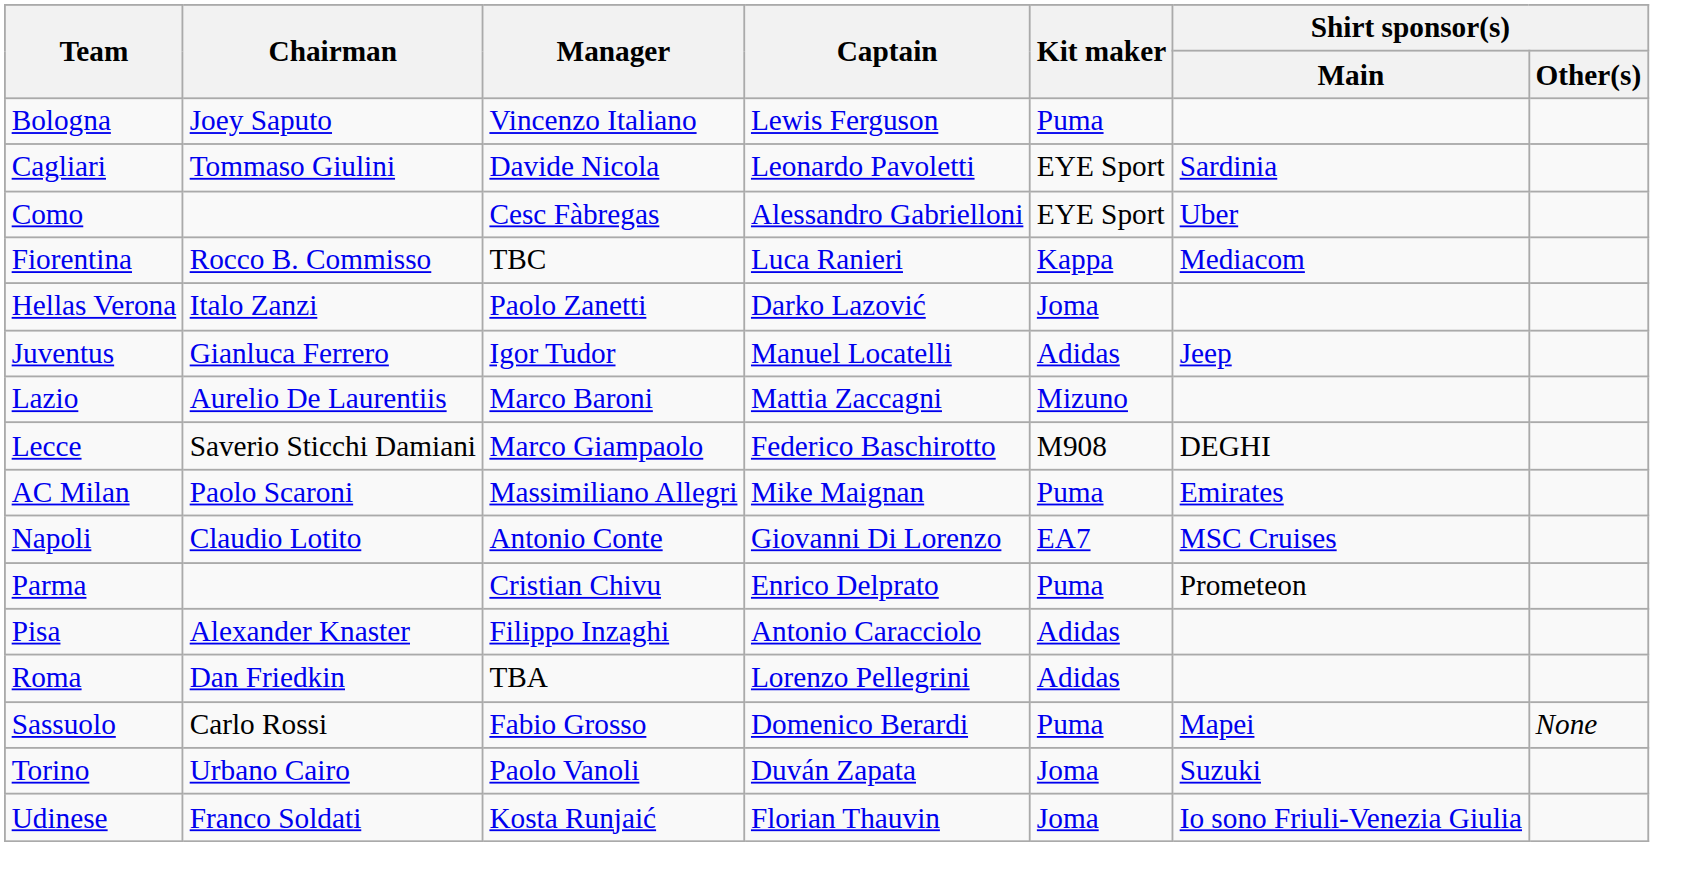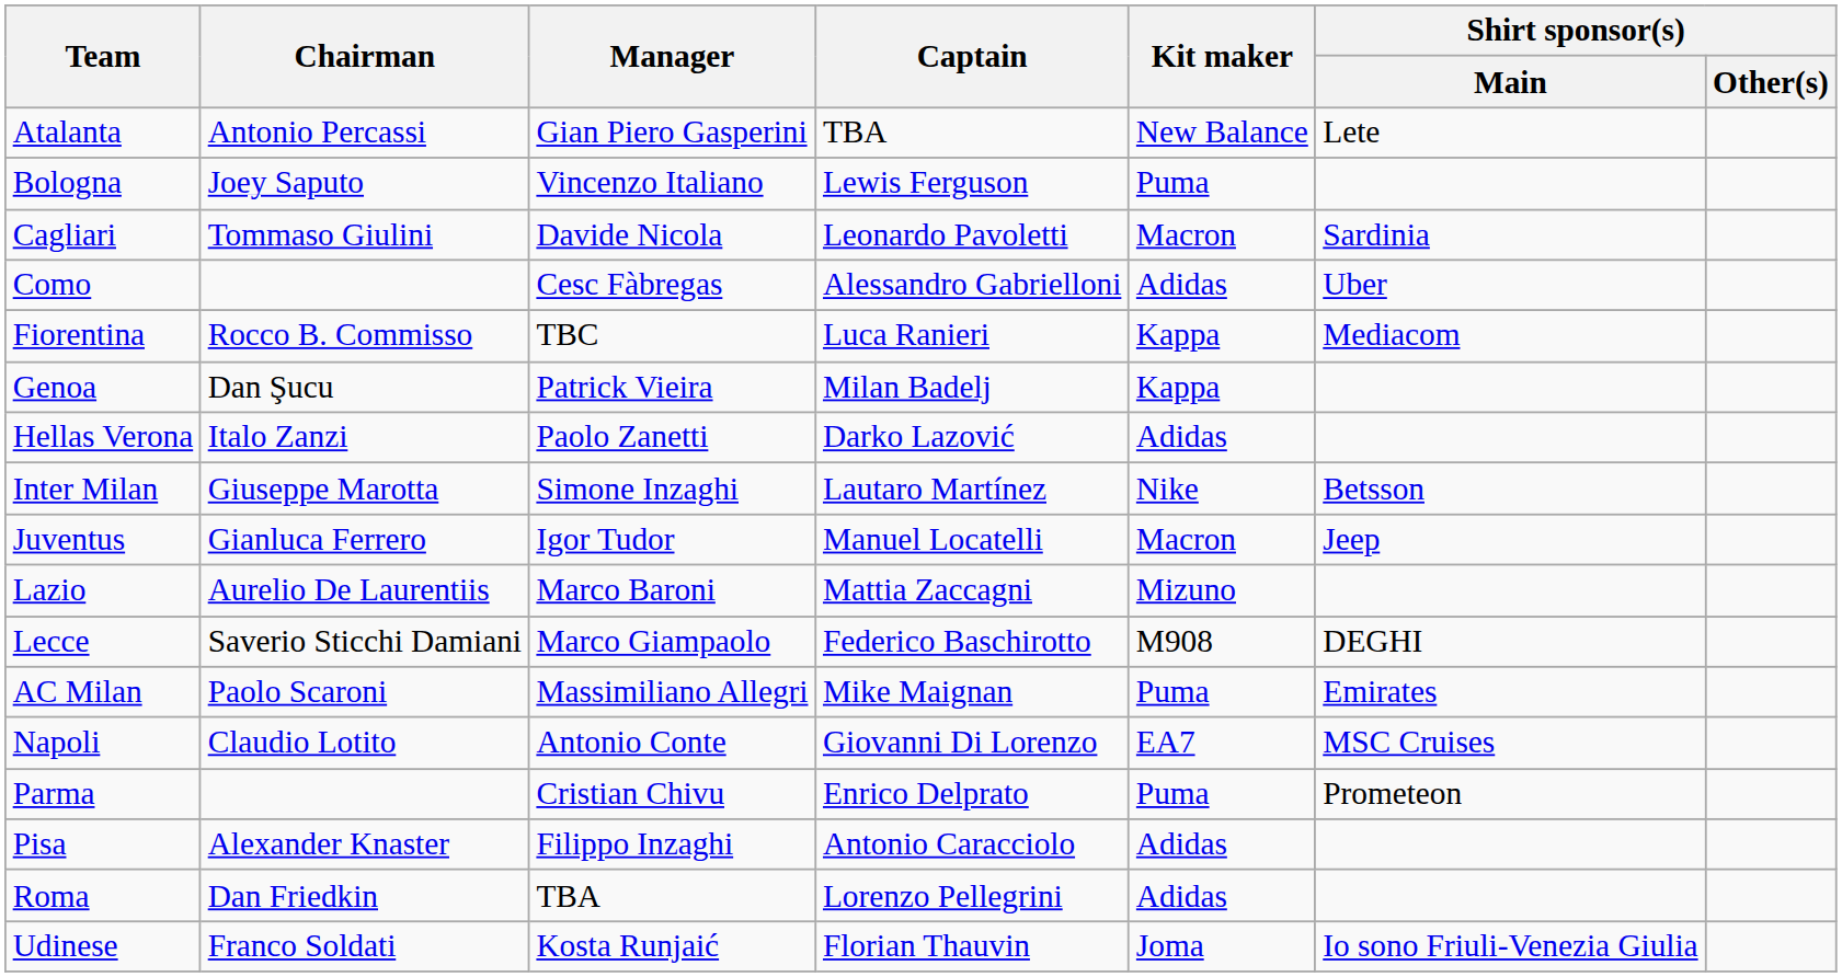+ row: Atalanta | Antonio Percassi | Gian Piero Gasperini | TBA | New Balance | Lete
Cagliari | Kit maker: EYE Sport -> Macron
Como | Kit maker: EYE Sport -> Adidas
+ row: Genoa | Dan Şucu | Patrick Vieira | Milan Badelj | Kappa
Hellas Verona | Kit maker: Joma -> Adidas
+ row: Inter Milan | Giuseppe Marotta | Simone Inzaghi | Lautaro Martínez | Nike | Betsson
Juventus | Kit maker: Adidas -> Macron
- row: Sassuolo | Carlo Rossi | Fabio Grosso | Domenico Berardi | Puma | Mapei | None
- row: Torino | Urbano Cairo | Paolo Vanoli | Duván Zapata | Joma | Suzuki
